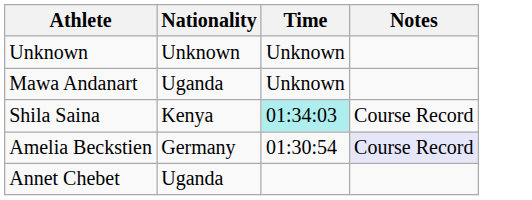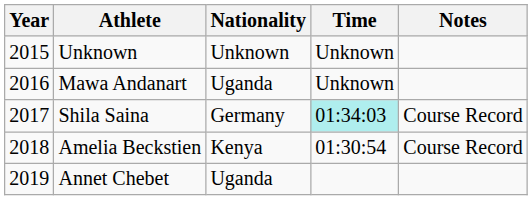+ column: Year | 2015 | 2016 | 2017 | 2018 | 2019
Shila Saina | Nationality: Kenya -> Germany
Amelia Beckstien | Nationality: Germany -> Kenya
Amelia Beckstien | Notes: lavender background -> no background
